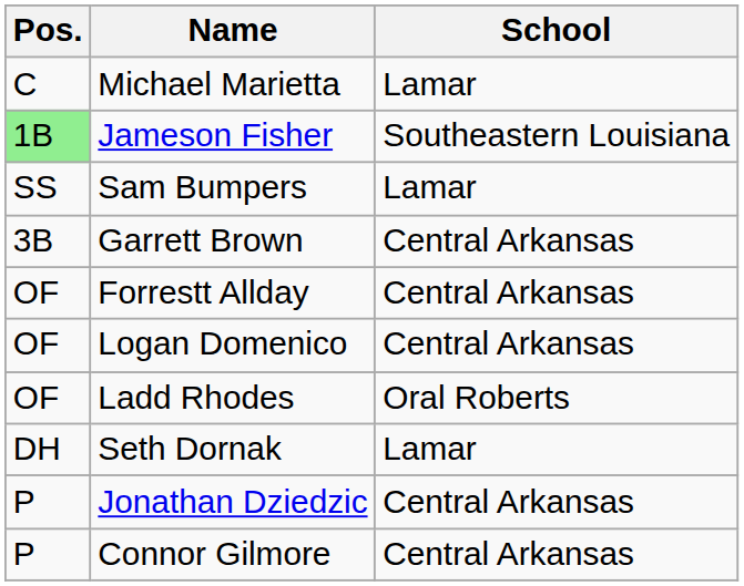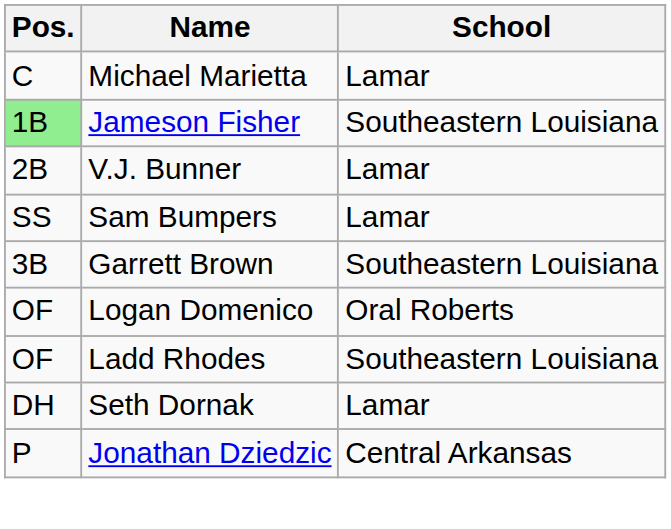+ row: 2B | V.J. Bunner | Lamar
Garrett Brown | School: Central Arkansas -> Southeastern Louisiana
- row: OF | Forrestt Allday | Central Arkansas
Logan Domenico | School: Central Arkansas -> Oral Roberts
Ladd Rhodes | School: Oral Roberts -> Southeastern Louisiana
- row: P | Connor Gilmore | Central Arkansas
